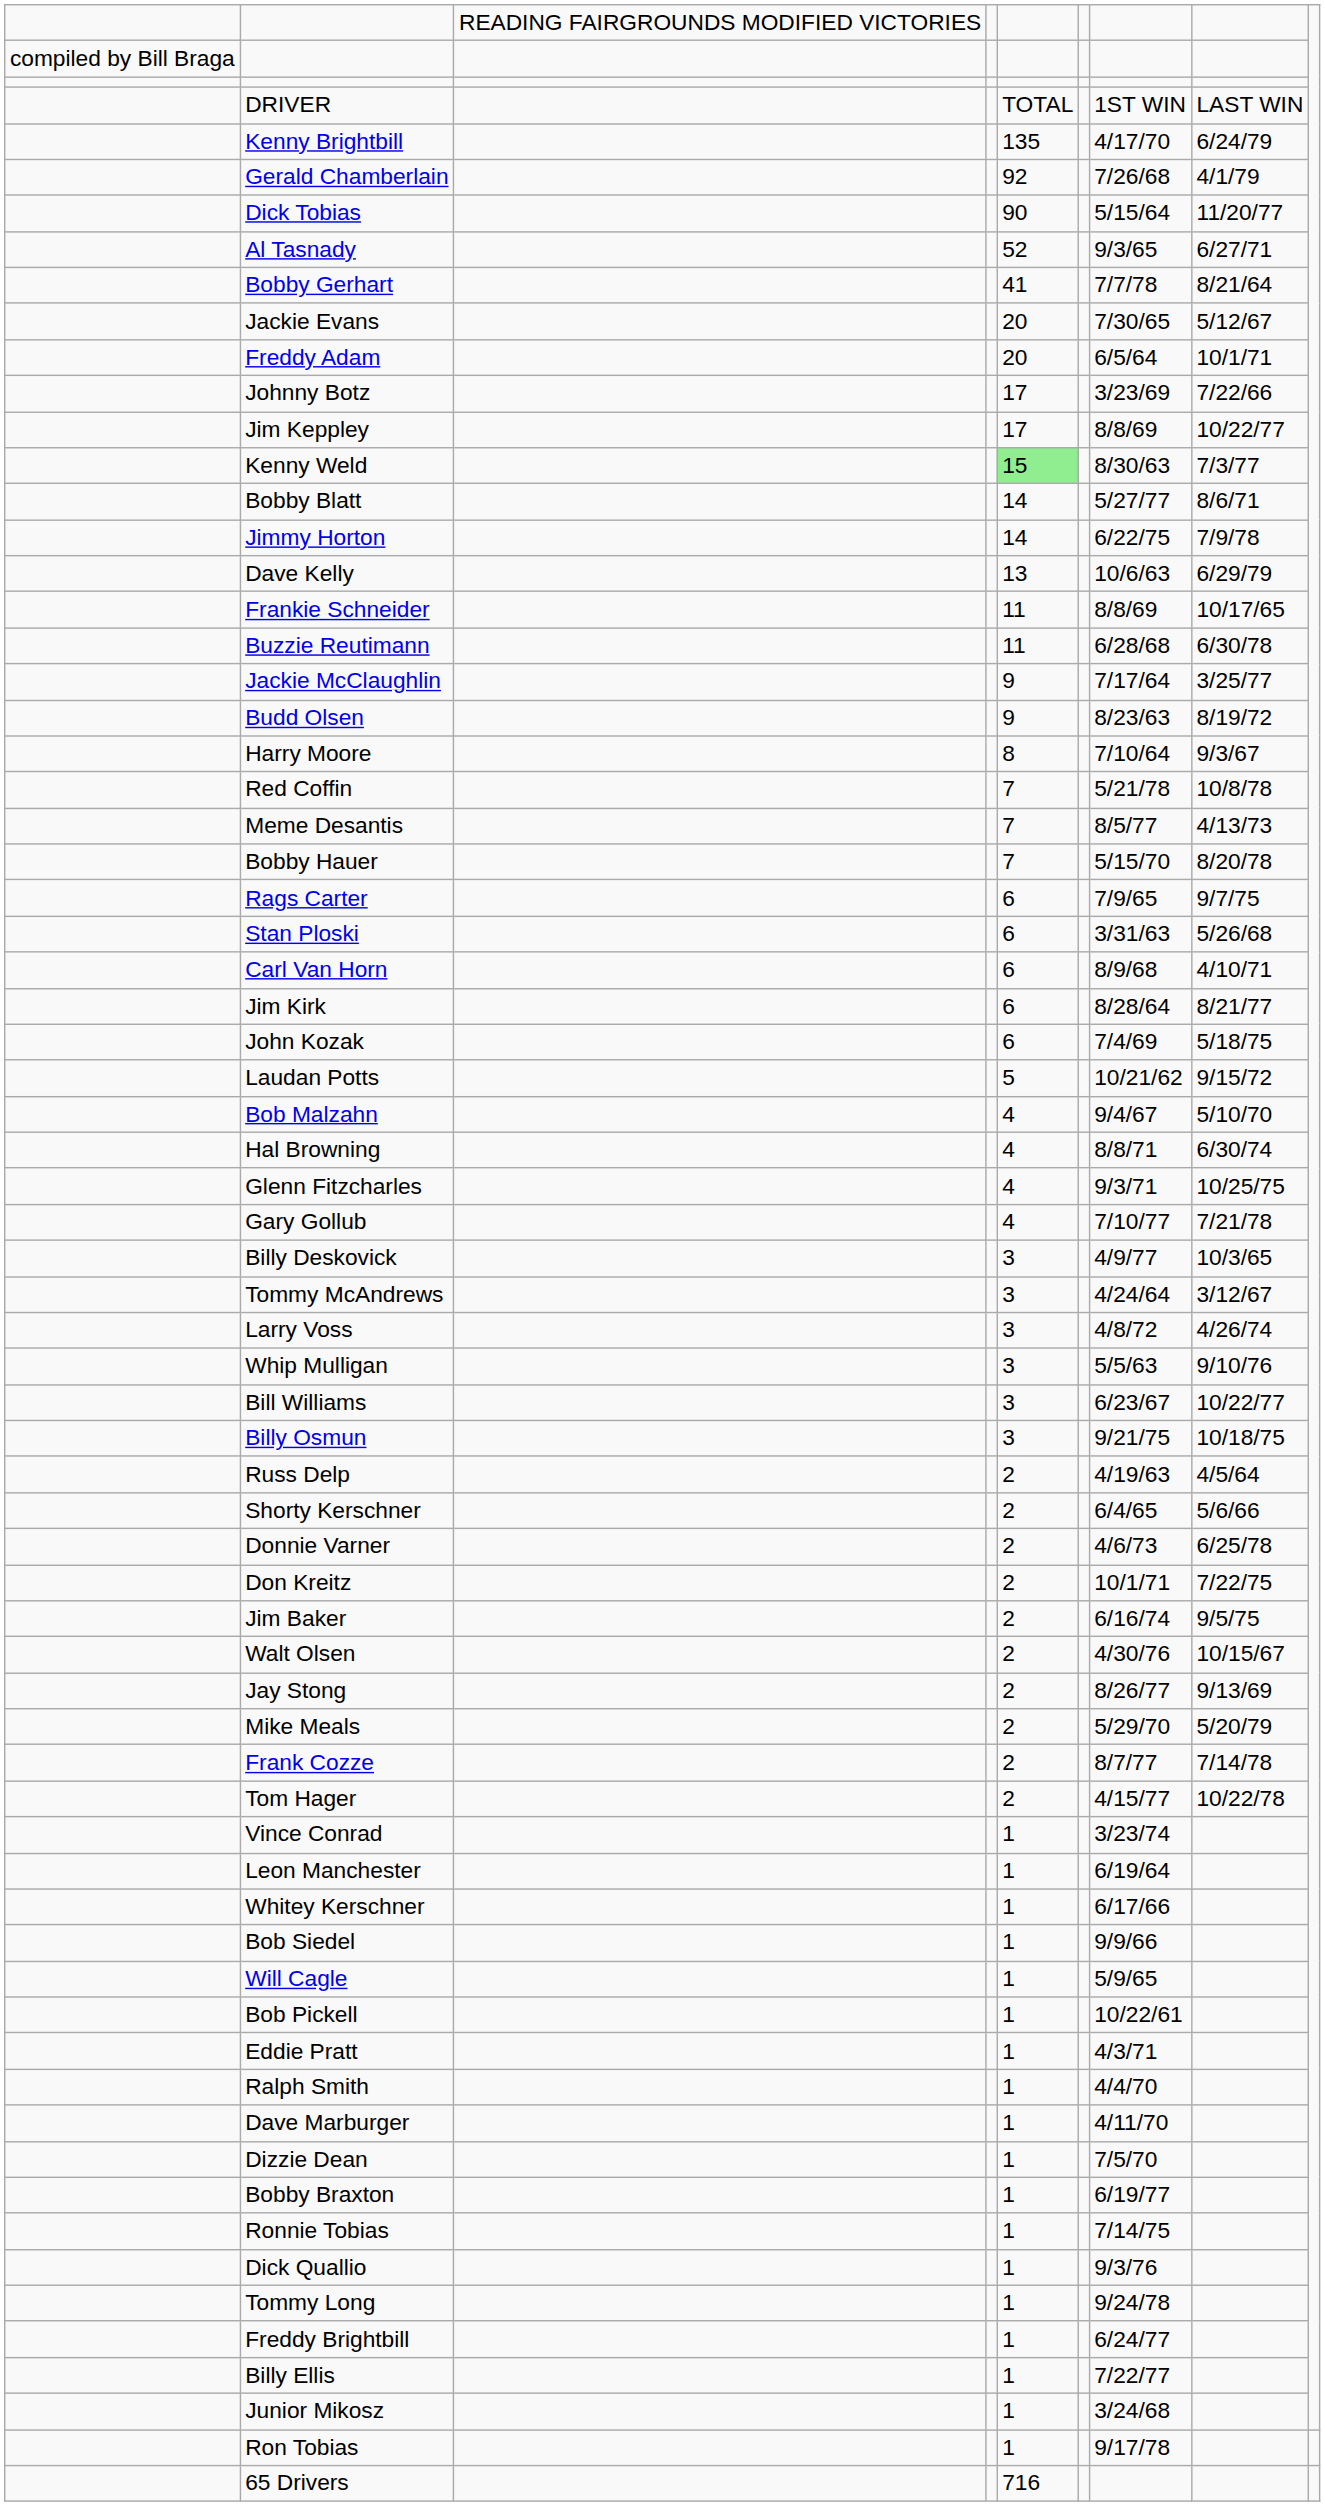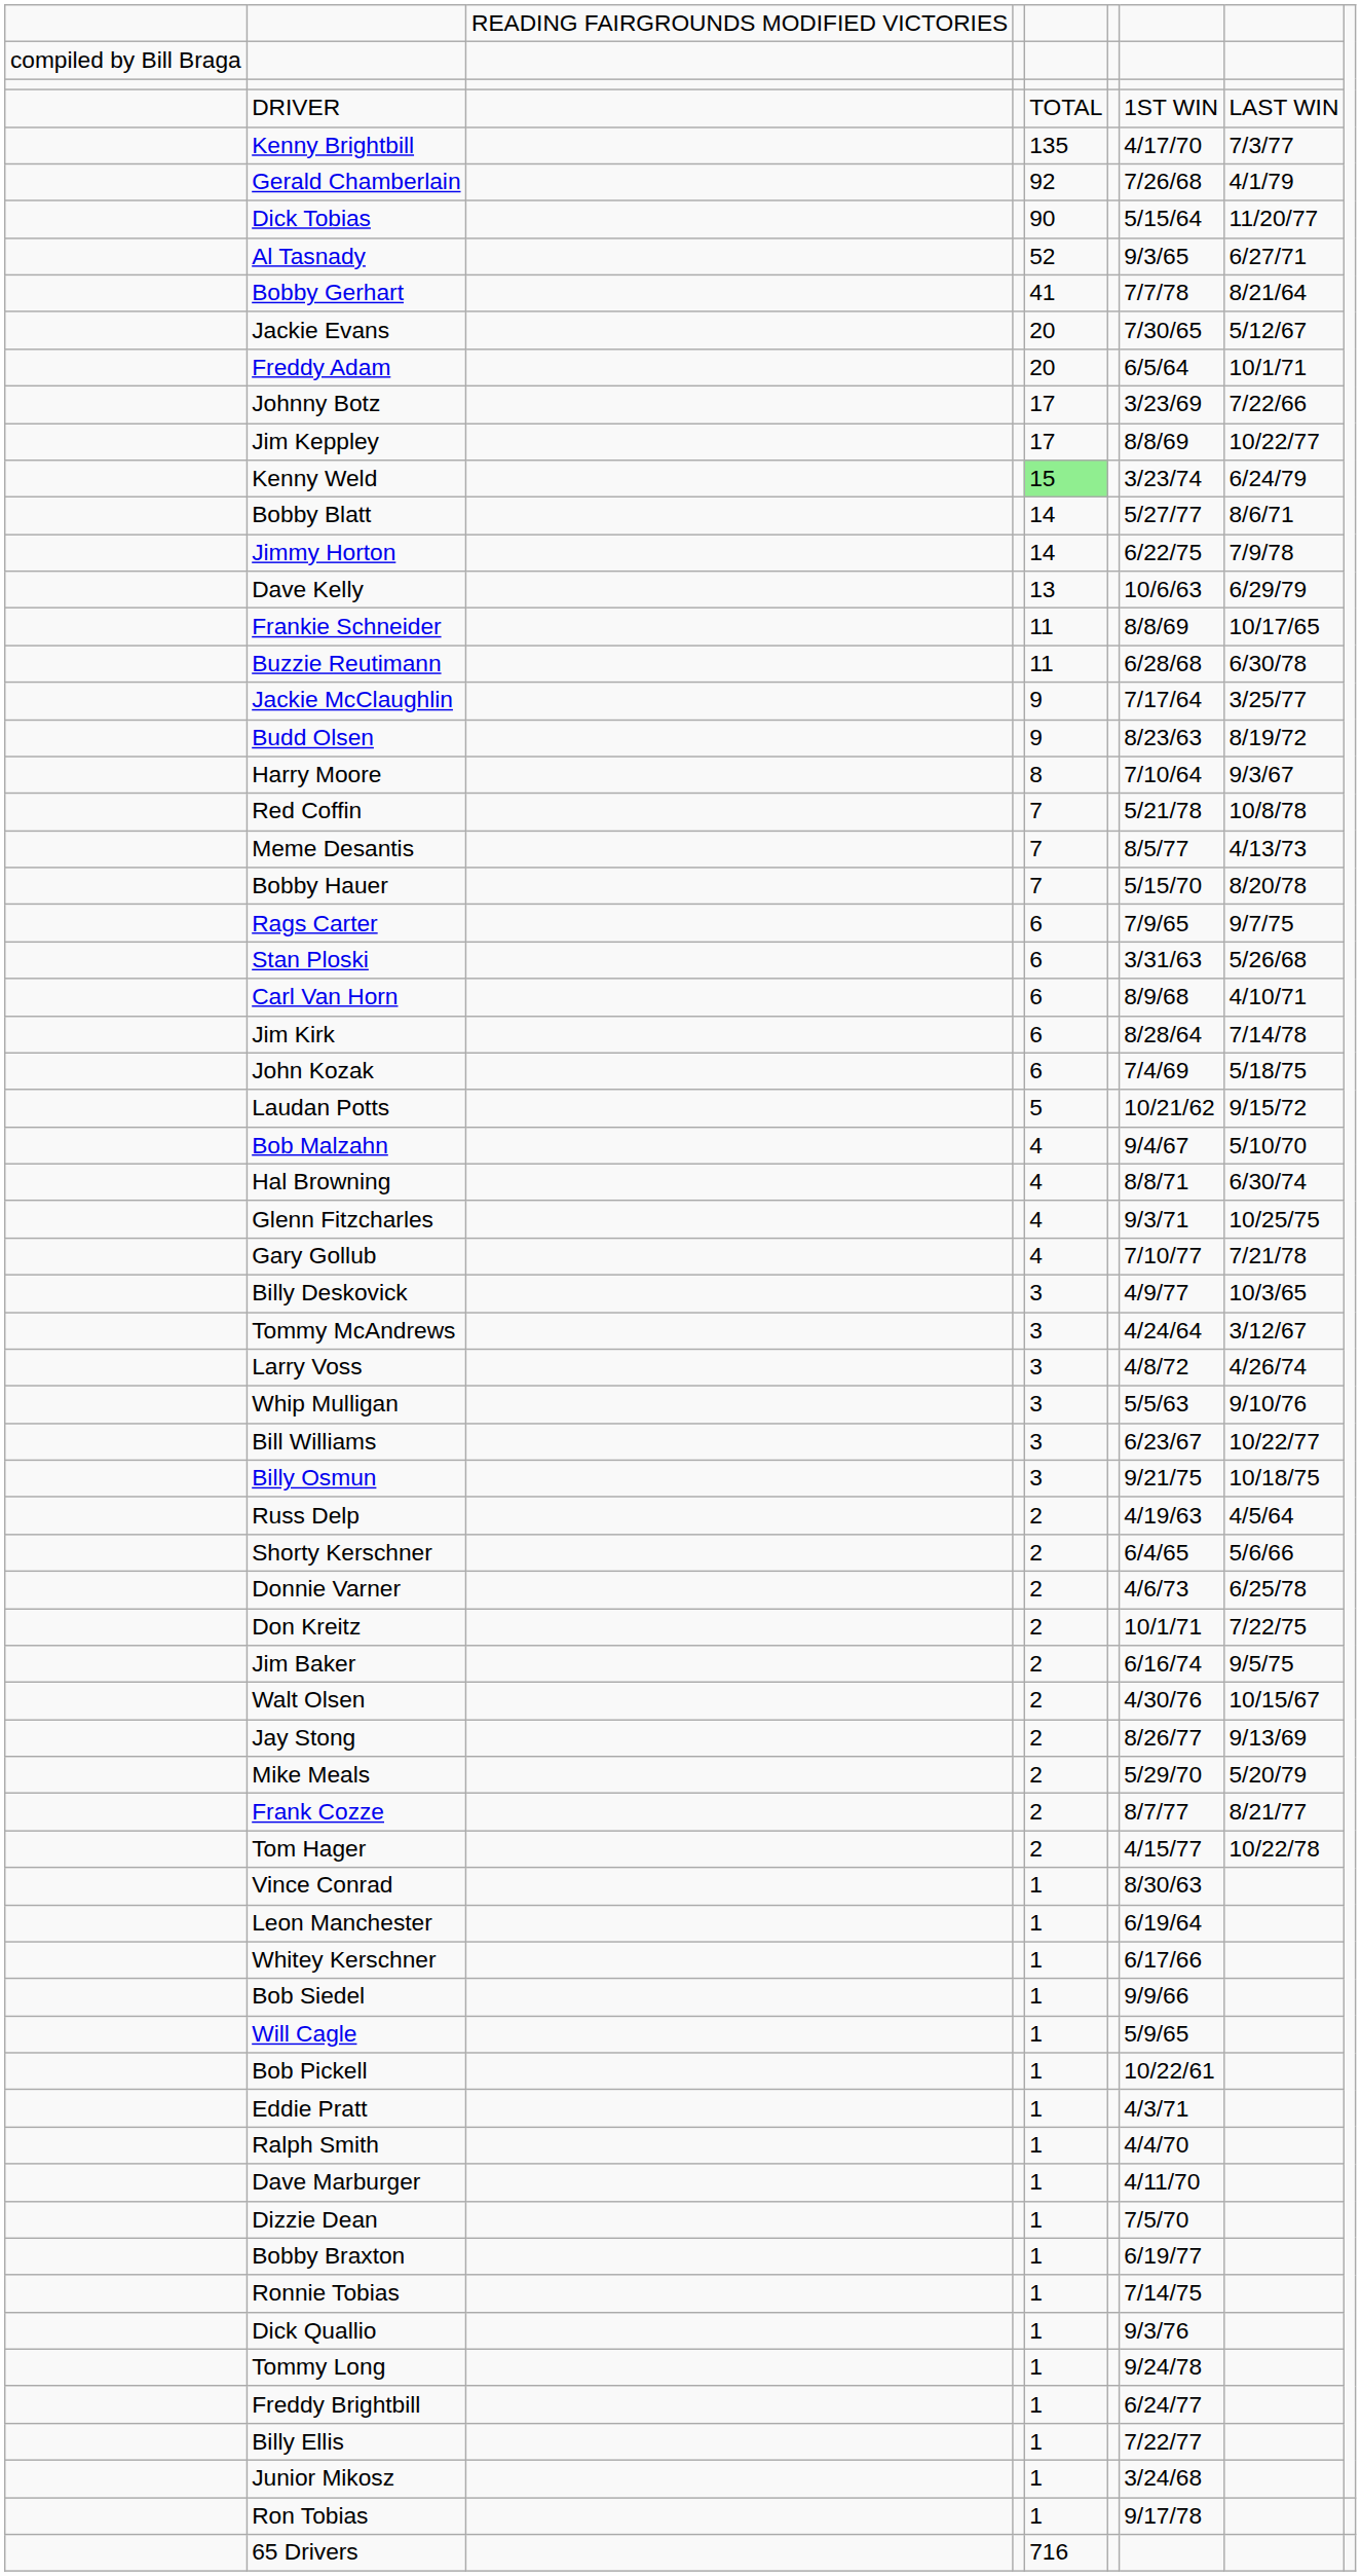Kenny Brightbill | column 8: 6/24/79 -> 7/3/77
Kenny Weld | column 7: 8/30/63 -> 3/23/74
Kenny Weld | column 8: 7/3/77 -> 6/24/79
Jim Kirk | column 8: 8/21/77 -> 7/14/78
Frank Cozze | column 8: 7/14/78 -> 8/21/77
Vince Conrad | column 7: 3/23/74 -> 8/30/63
